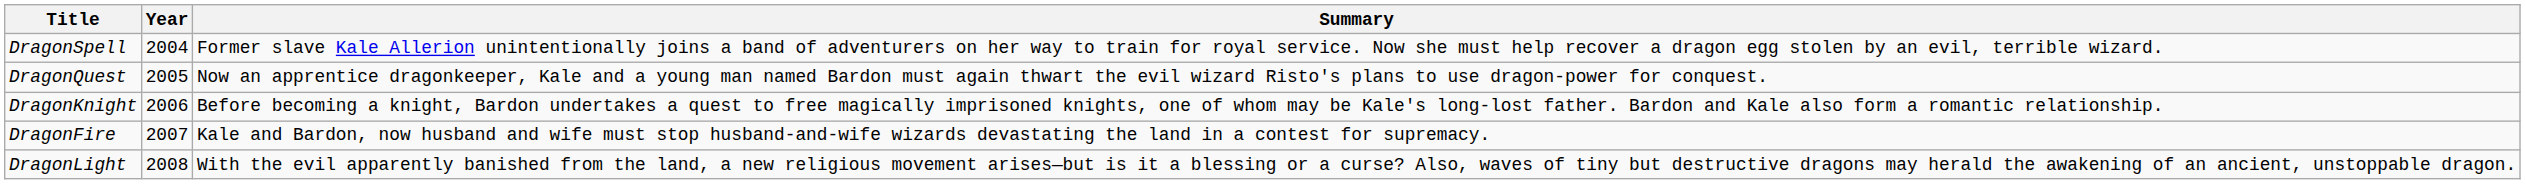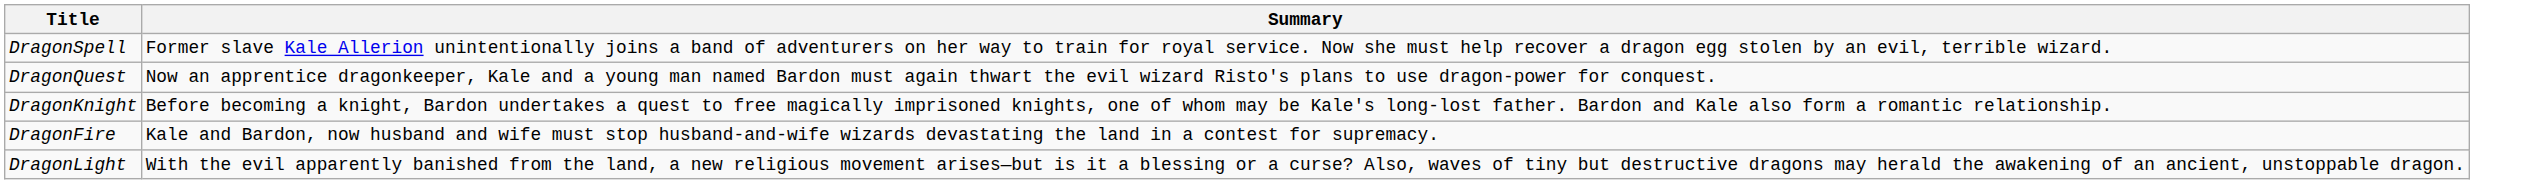- column: Year | 2004 | 2005 | 2006 | 2007 | 2008
